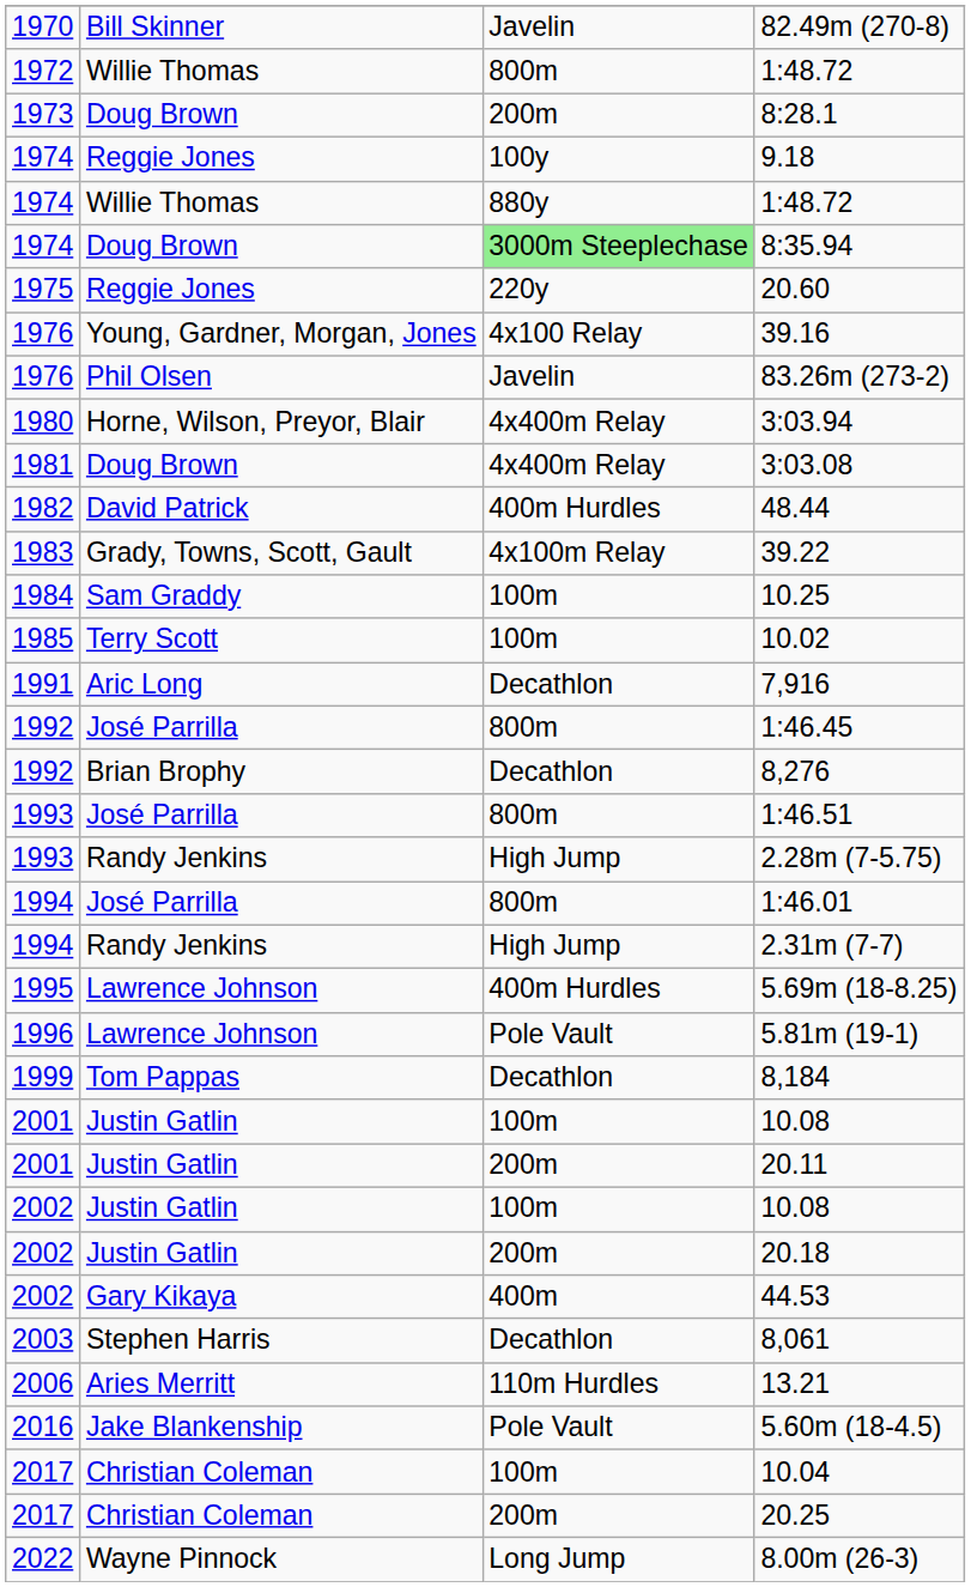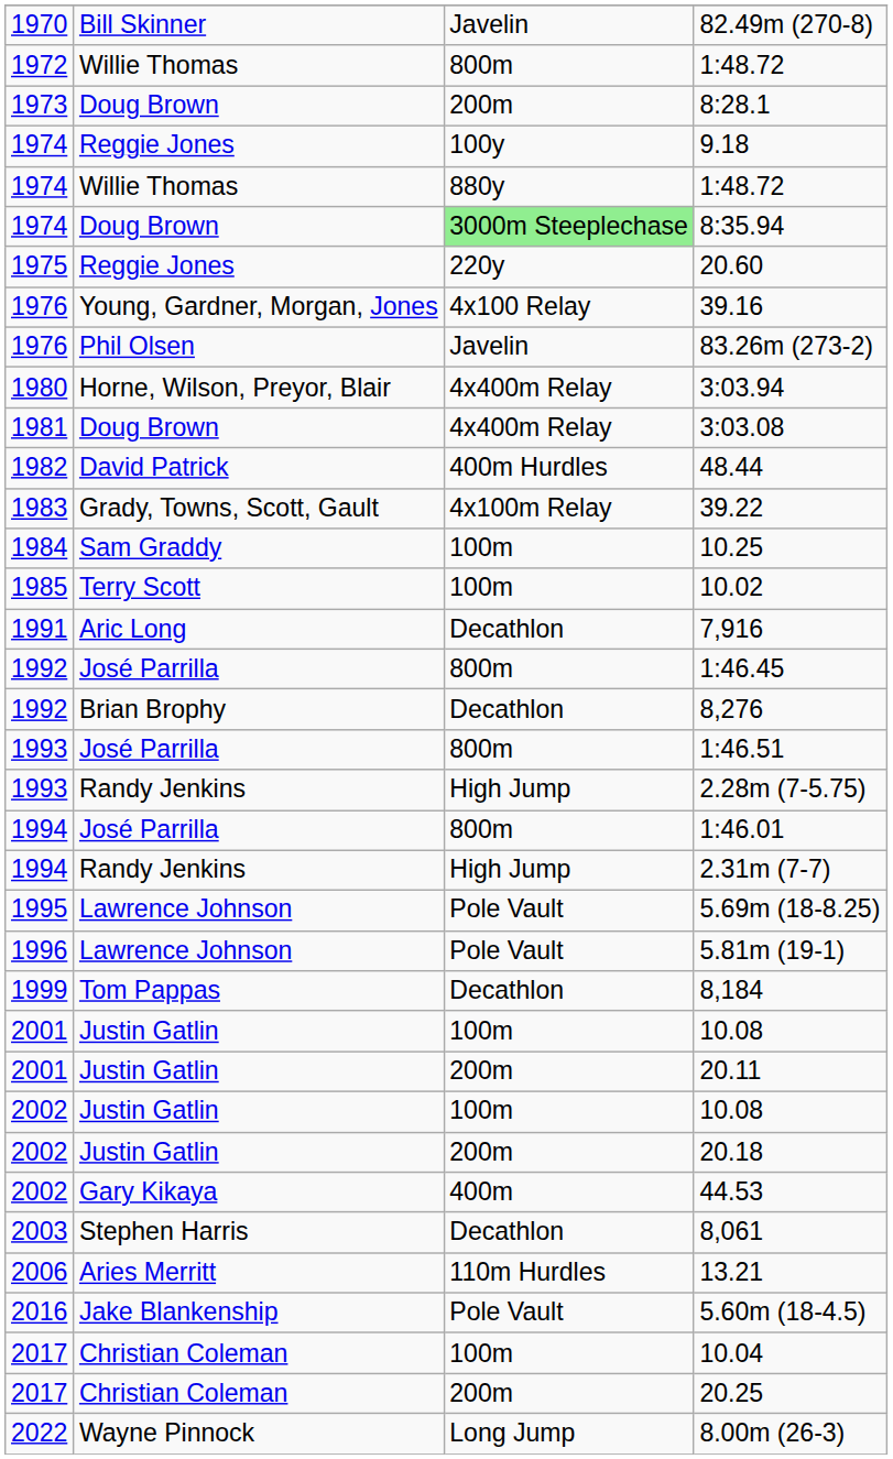5.69m (18-8.25) | column 3: 400m Hurdles -> Pole Vault
